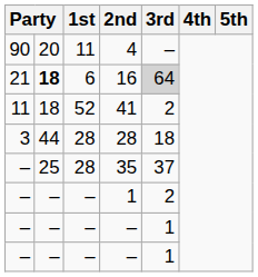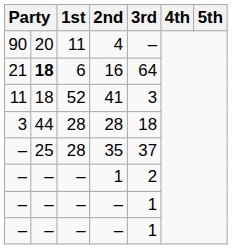16 | 3rd: lightgrey background -> no background
41 | 3rd: 2 -> 3
